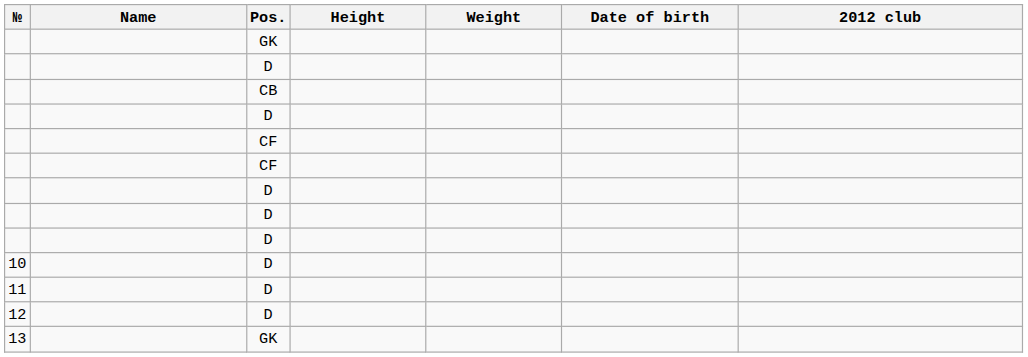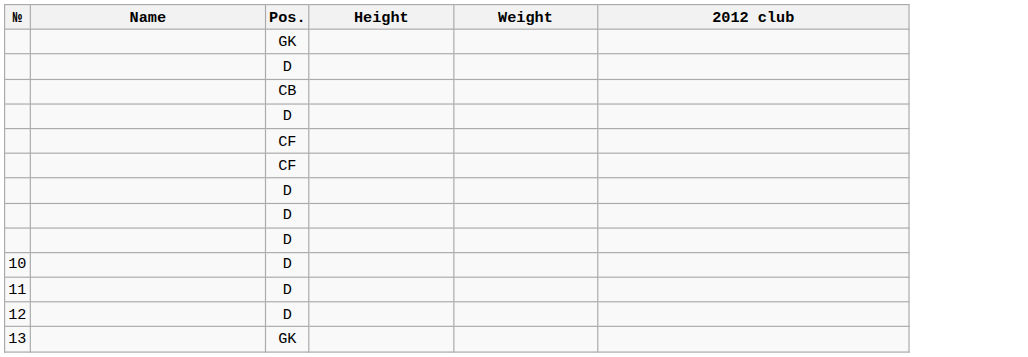- column: Date of birth
